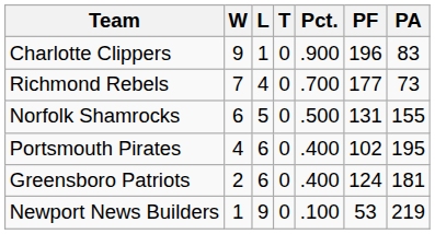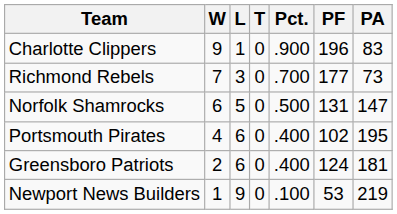Richmond Rebels | L: 4 -> 3
Norfolk Shamrocks | PA: 155 -> 147
